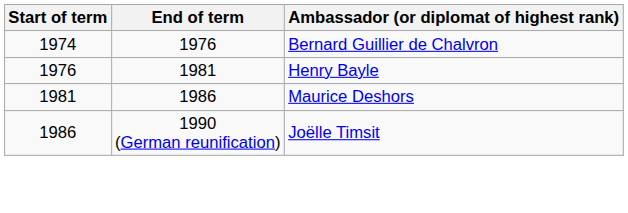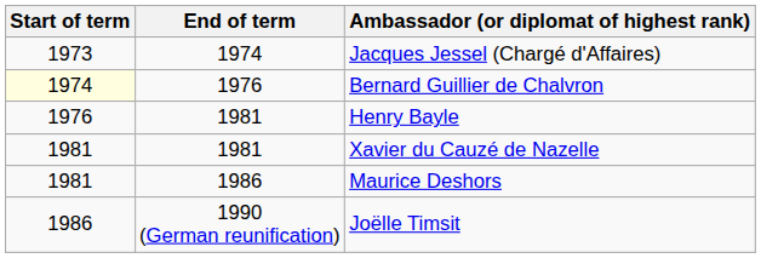+ row: 1973 | 1974 | Jacques Jessel (Chargé d'Affaires)
Bernard Guillier de Chalvron | Start of term: no background -> lightyellow background
+ row: 1981 | 1981 | Xavier du Cauzé de Nazelle
